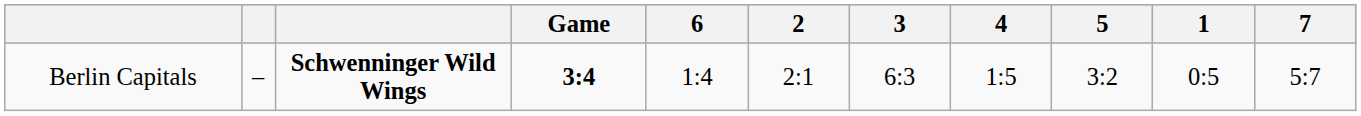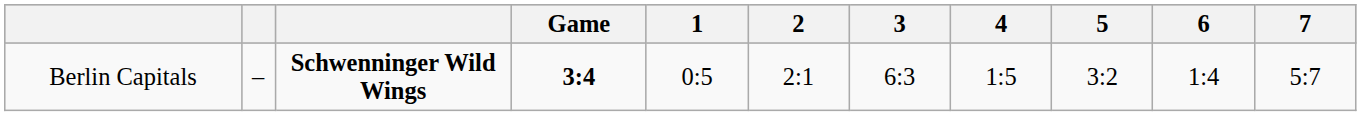columns swapped: 1 <-> 6
